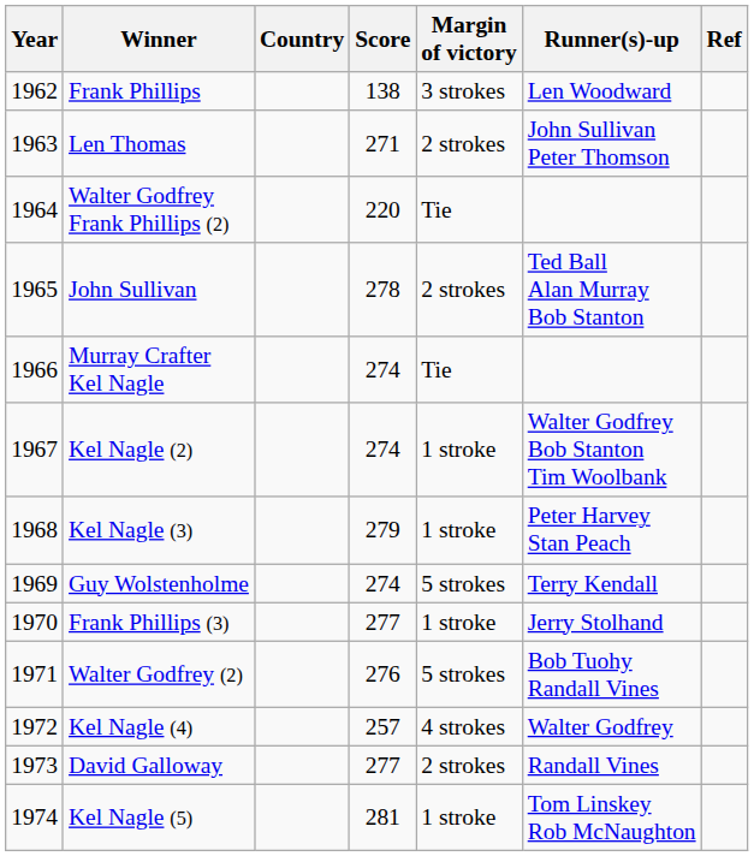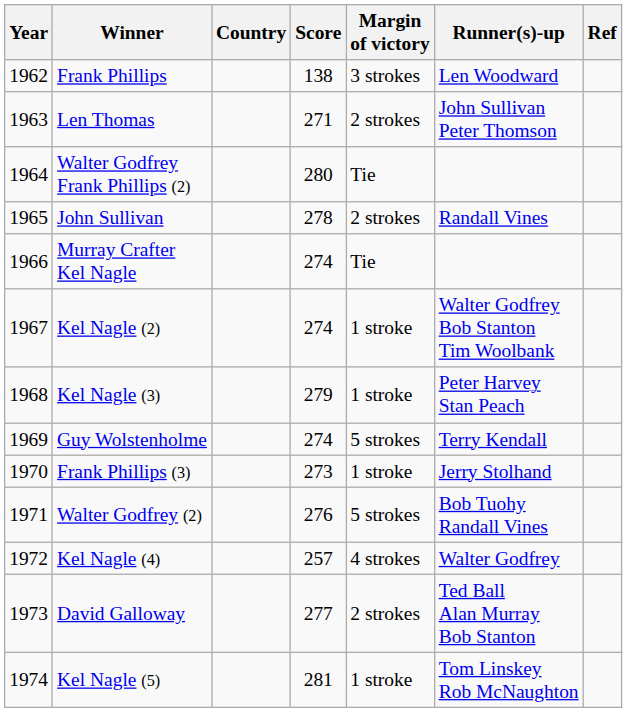Walter Godfrey Frank Phillips (2) | Score: 220 -> 280
John Sullivan | Runner(s)-up: Ted Ball Alan Murray Bob Stanton -> Randall Vines
Frank Phillips (3) | Score: 277 -> 273
David Galloway | Runner(s)-up: Randall Vines -> Ted Ball Alan Murray Bob Stanton
